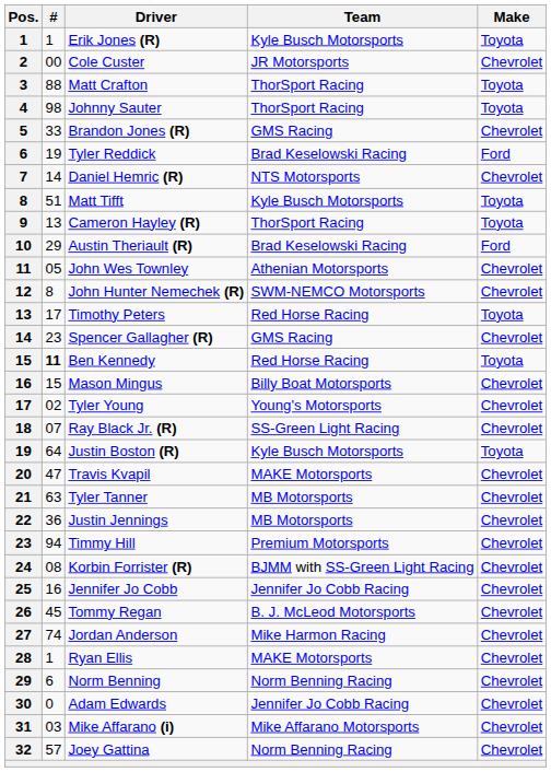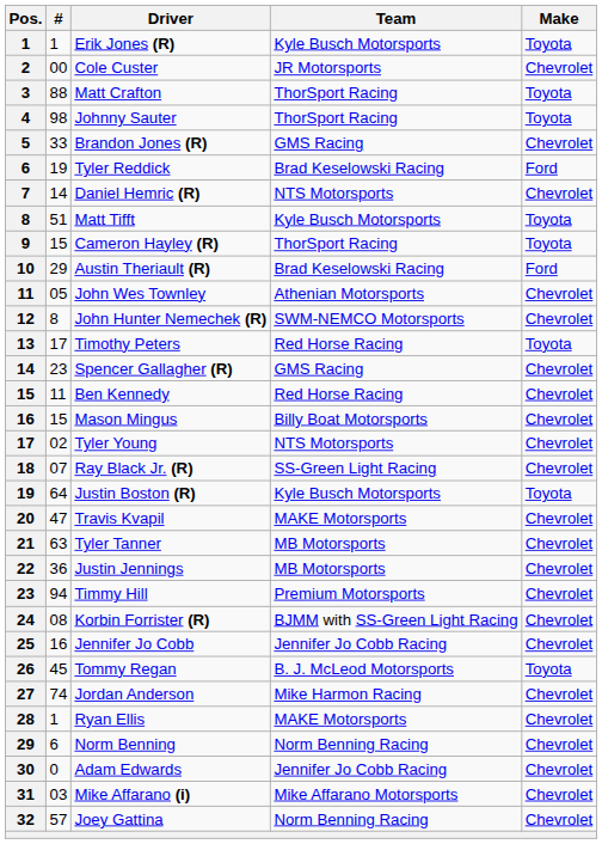Cameron Hayley (R) | #: 13 -> 15
Ben Kennedy | #: bold -> normal
Ben Kennedy | Make: Toyota -> Chevrolet
Tyler Young | Team: Young's Motorsports -> NTS Motorsports
Tommy Regan | Make: Chevrolet -> Toyota
